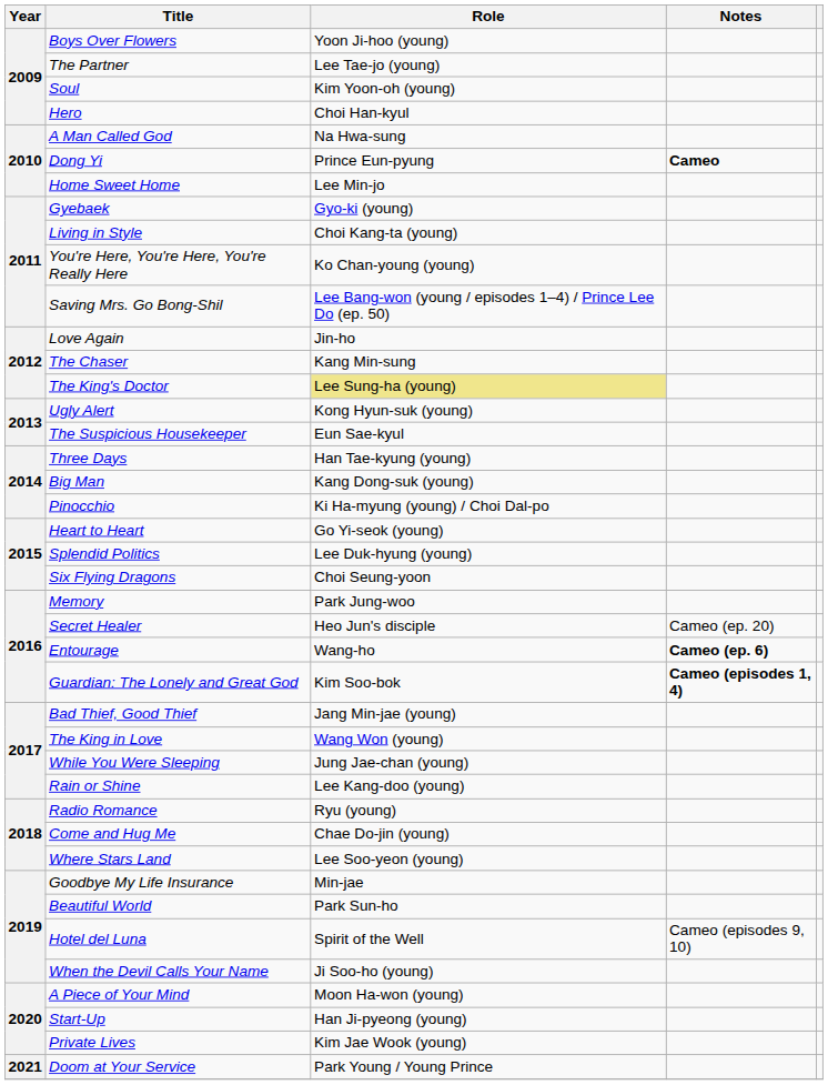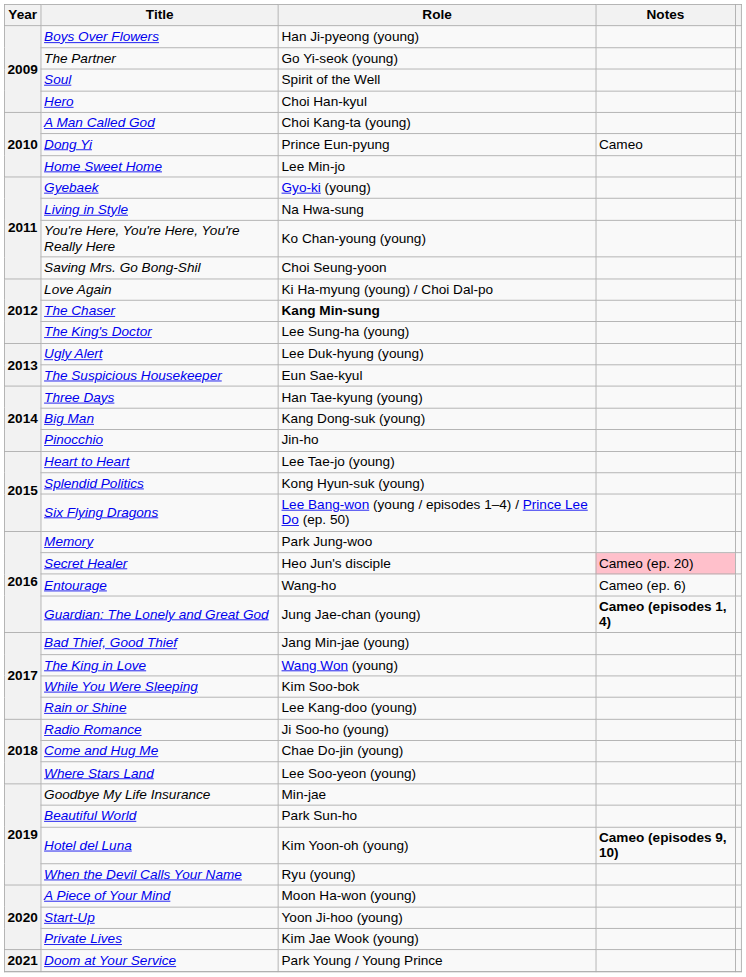Boys Over Flowers | Role: Yoon Ji-hoo (young) -> Han Ji-pyeong (young)
The Partner | Role: Lee Tae-jo (young) -> Go Yi-seok (young)
Soul | Role: Kim Yoon-oh (young) -> Spirit of the Well
A Man Called God | Role: Na Hwa-sung -> Choi Kang-ta (young)
Dong Yi | Notes: bold -> normal
Living in Style | Role: Choi Kang-ta (young) -> Na Hwa-sung
Saving Mrs. Go Bong-Shil | Role: Lee Bang-won (young / episodes 1–4) / Prince Lee Do (ep. 50) -> Choi Seung-yoon
Love Again | Role: Jin-ho -> Ki Ha-myung (young) / Choi Dal-po
The Chaser | Role: normal -> bold
The King's Doctor | Role: khaki background -> no background
Ugly Alert | Role: Kong Hyun-suk (young) -> Lee Duk-hyung (young)
Pinocchio | Role: Ki Ha-myung (young) / Choi Dal-po -> Jin-ho
Heart to Heart | Role: Go Yi-seok (young) -> Lee Tae-jo (young)
Splendid Politics | Role: Lee Duk-hyung (young) -> Kong Hyun-suk (young)
Six Flying Dragons | Role: Choi Seung-yoon -> Lee Bang-won (young / episodes 1–4) / Prince Lee Do (ep. 50)
Secret Healer | Notes: no background -> pink background
Entourage | Notes: bold -> normal
Guardian: The Lonely and Great God | Role: Kim Soo-bok -> Jung Jae-chan (young)
While You Were Sleeping | Role: Jung Jae-chan (young) -> Kim Soo-bok
Radio Romance | Role: Ryu (young) -> Ji Soo-ho (young)
Hotel del Luna | Role: Spirit of the Well -> Kim Yoon-oh (young)
Hotel del Luna | Notes: normal -> bold
When the Devil Calls Your Name | Role: Ji Soo-ho (young) -> Ryu (young)
Start-Up | Role: Han Ji-pyeong (young) -> Yoon Ji-hoo (young)
